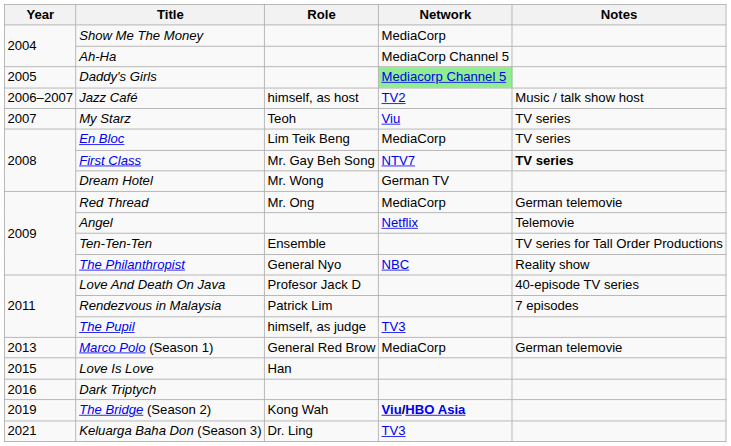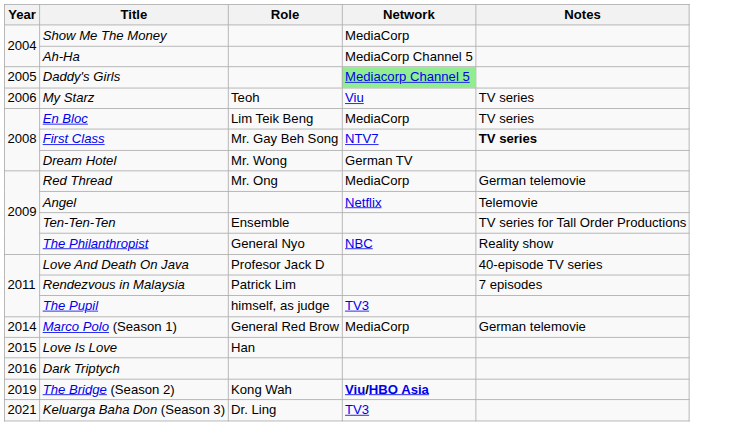- row: 2006–2007 | Jazz Café | himself, as host | TV2 | Music / talk show host
My Starz | Year: 2007 -> 2006
Marco Polo (Season 1) | Year: 2013 -> 2014
